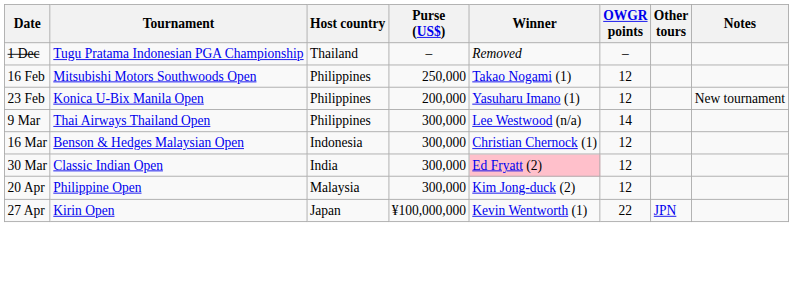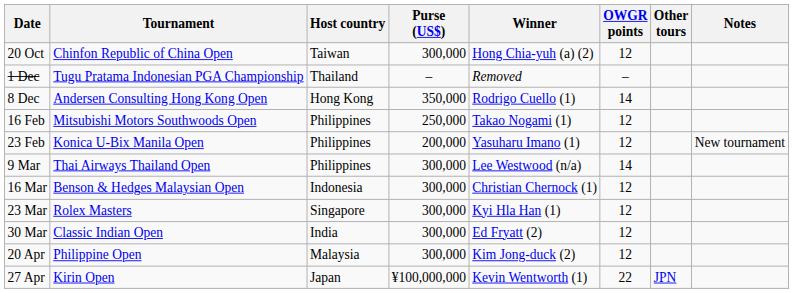+ row: 20 Oct | Chinfon Republic of China Open | Taiwan | 300,000 | Hong Chia-yuh (a) (2) | 12
+ row: 8 Dec | Andersen Consulting Hong Kong Open | Hong Kong | 350,000 | Rodrigo Cuello (1) | 14
+ row: 23 Mar | Rolex Masters | Singapore | 300,000 | Kyi Hla Han (1) | 12
30 Mar | Winner: pink background -> no background
